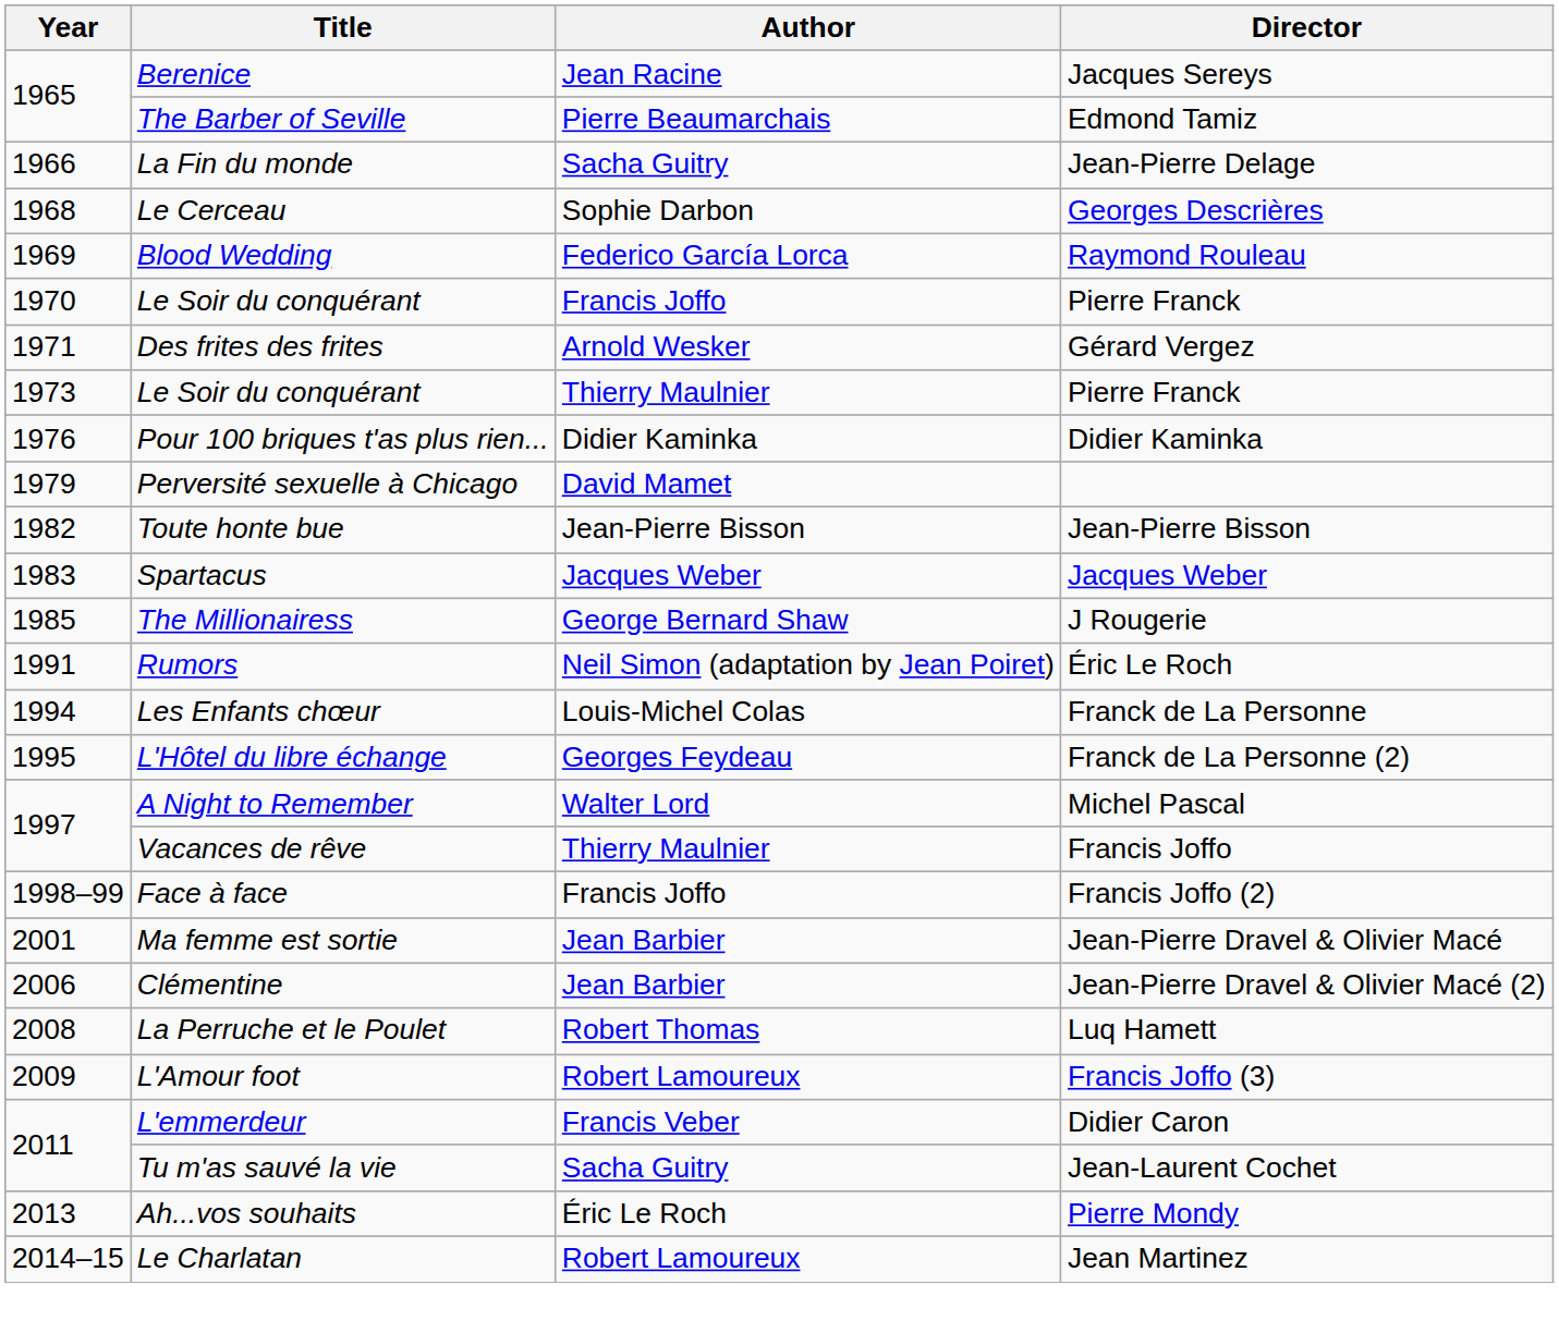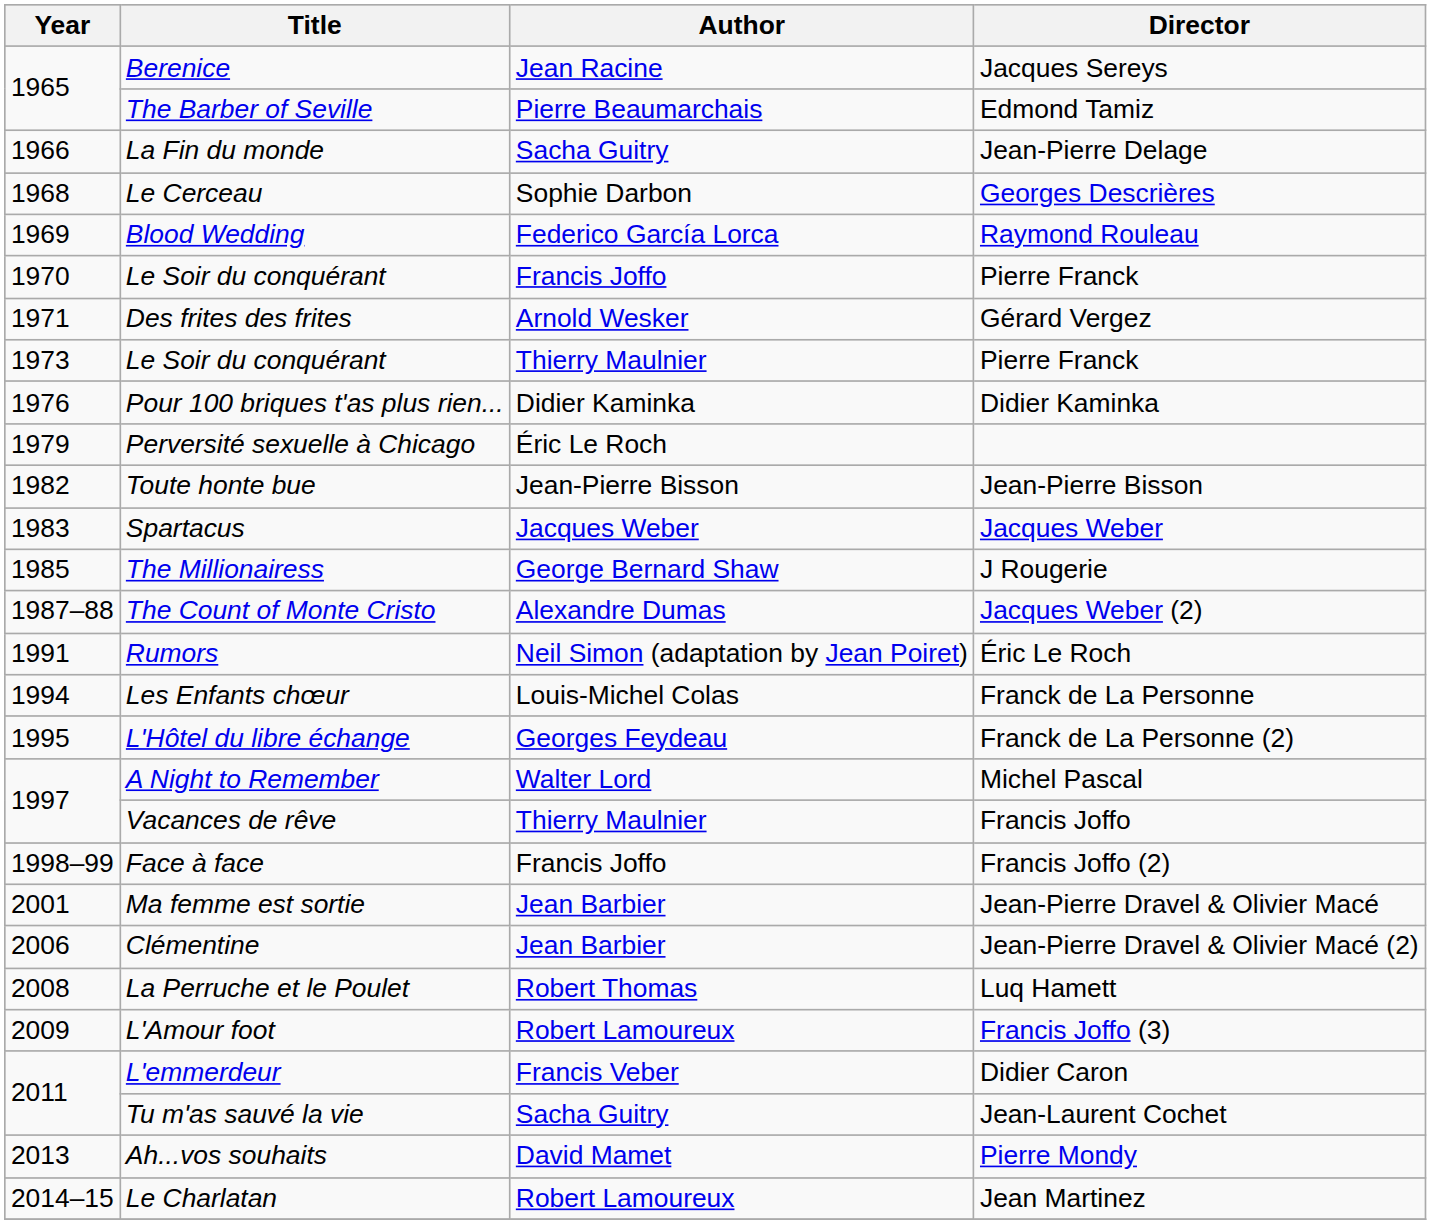Perversité sexuelle à Chicago | Author: David Mamet -> Éric Le Roch
+ row: 1987–88 | The Count of Monte Cristo | Alexandre Dumas | Jacques Weber (2)
Ah...vos souhaits | Author: Éric Le Roch -> David Mamet
